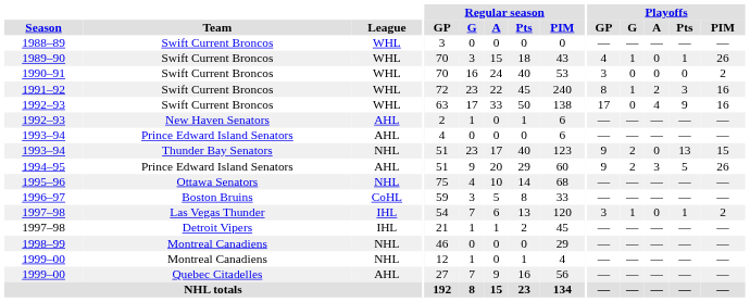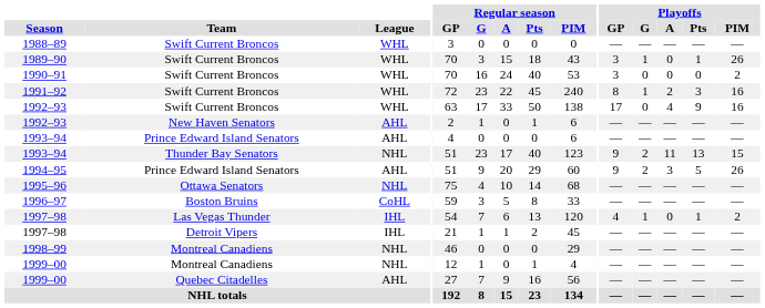1989–90 | Playoffs / GP: 4 -> 3
1993–94 / Thunder Bay Senators | Playoffs / A: 0 -> 11
1997–98 / Las Vegas Thunder | Playoffs / GP: 3 -> 4
